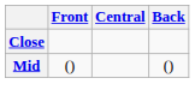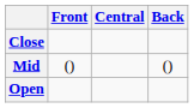+ row: Open
